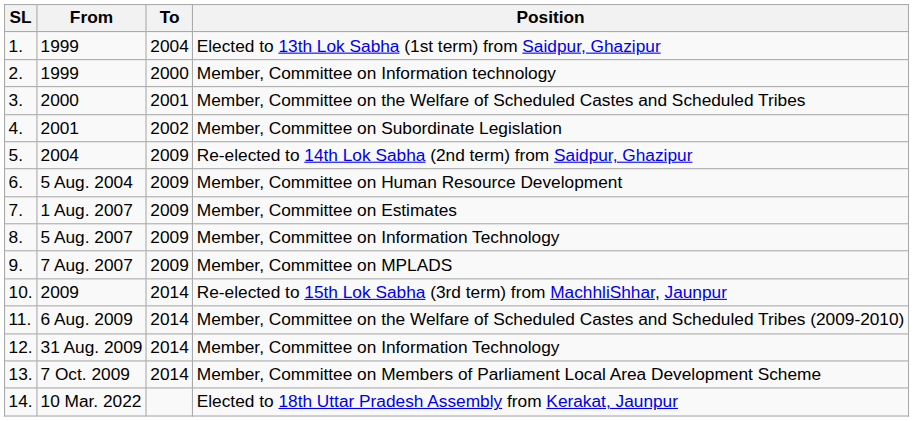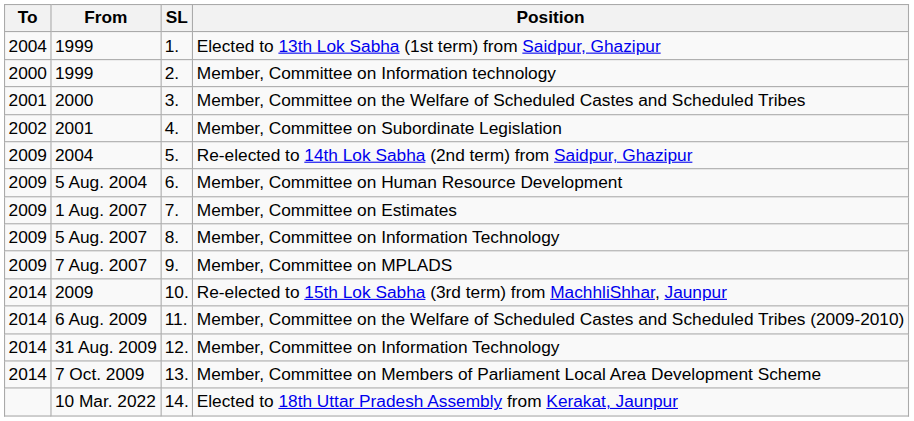columns swapped: SL <-> To
